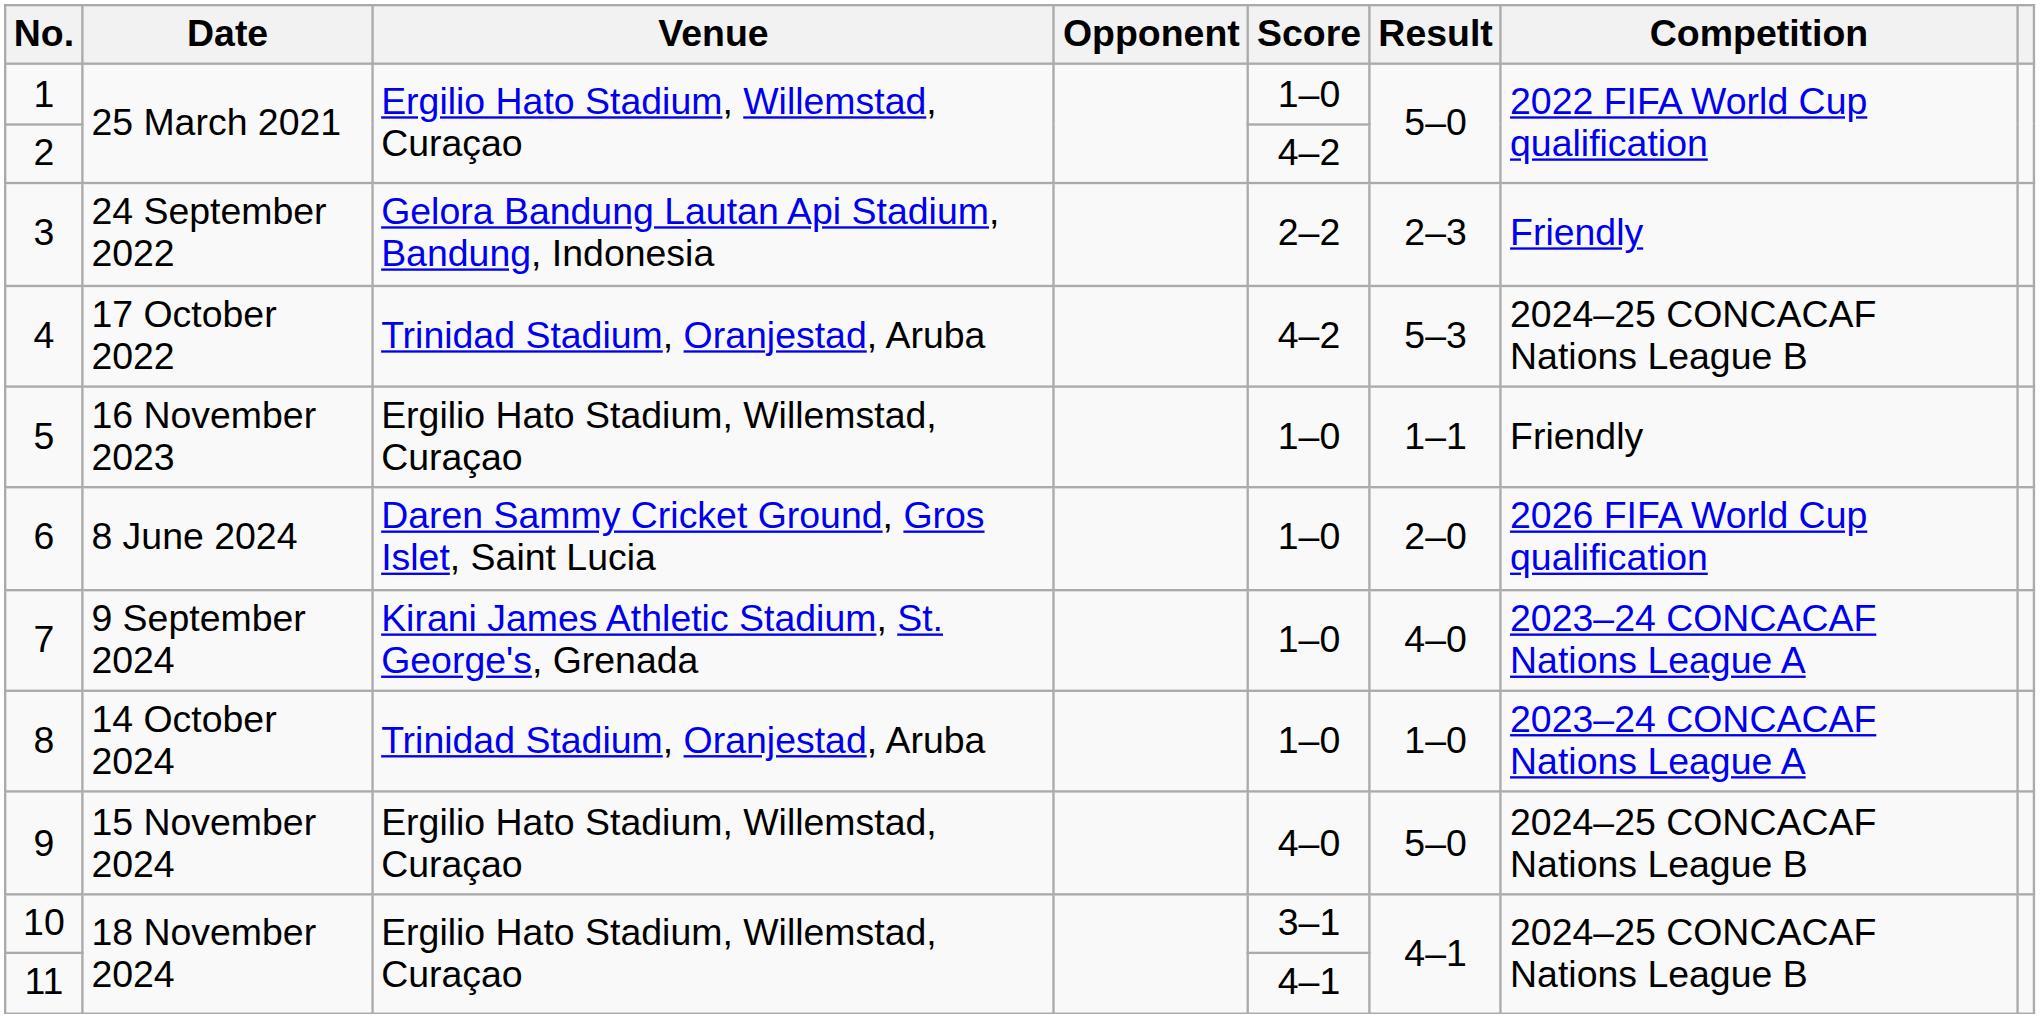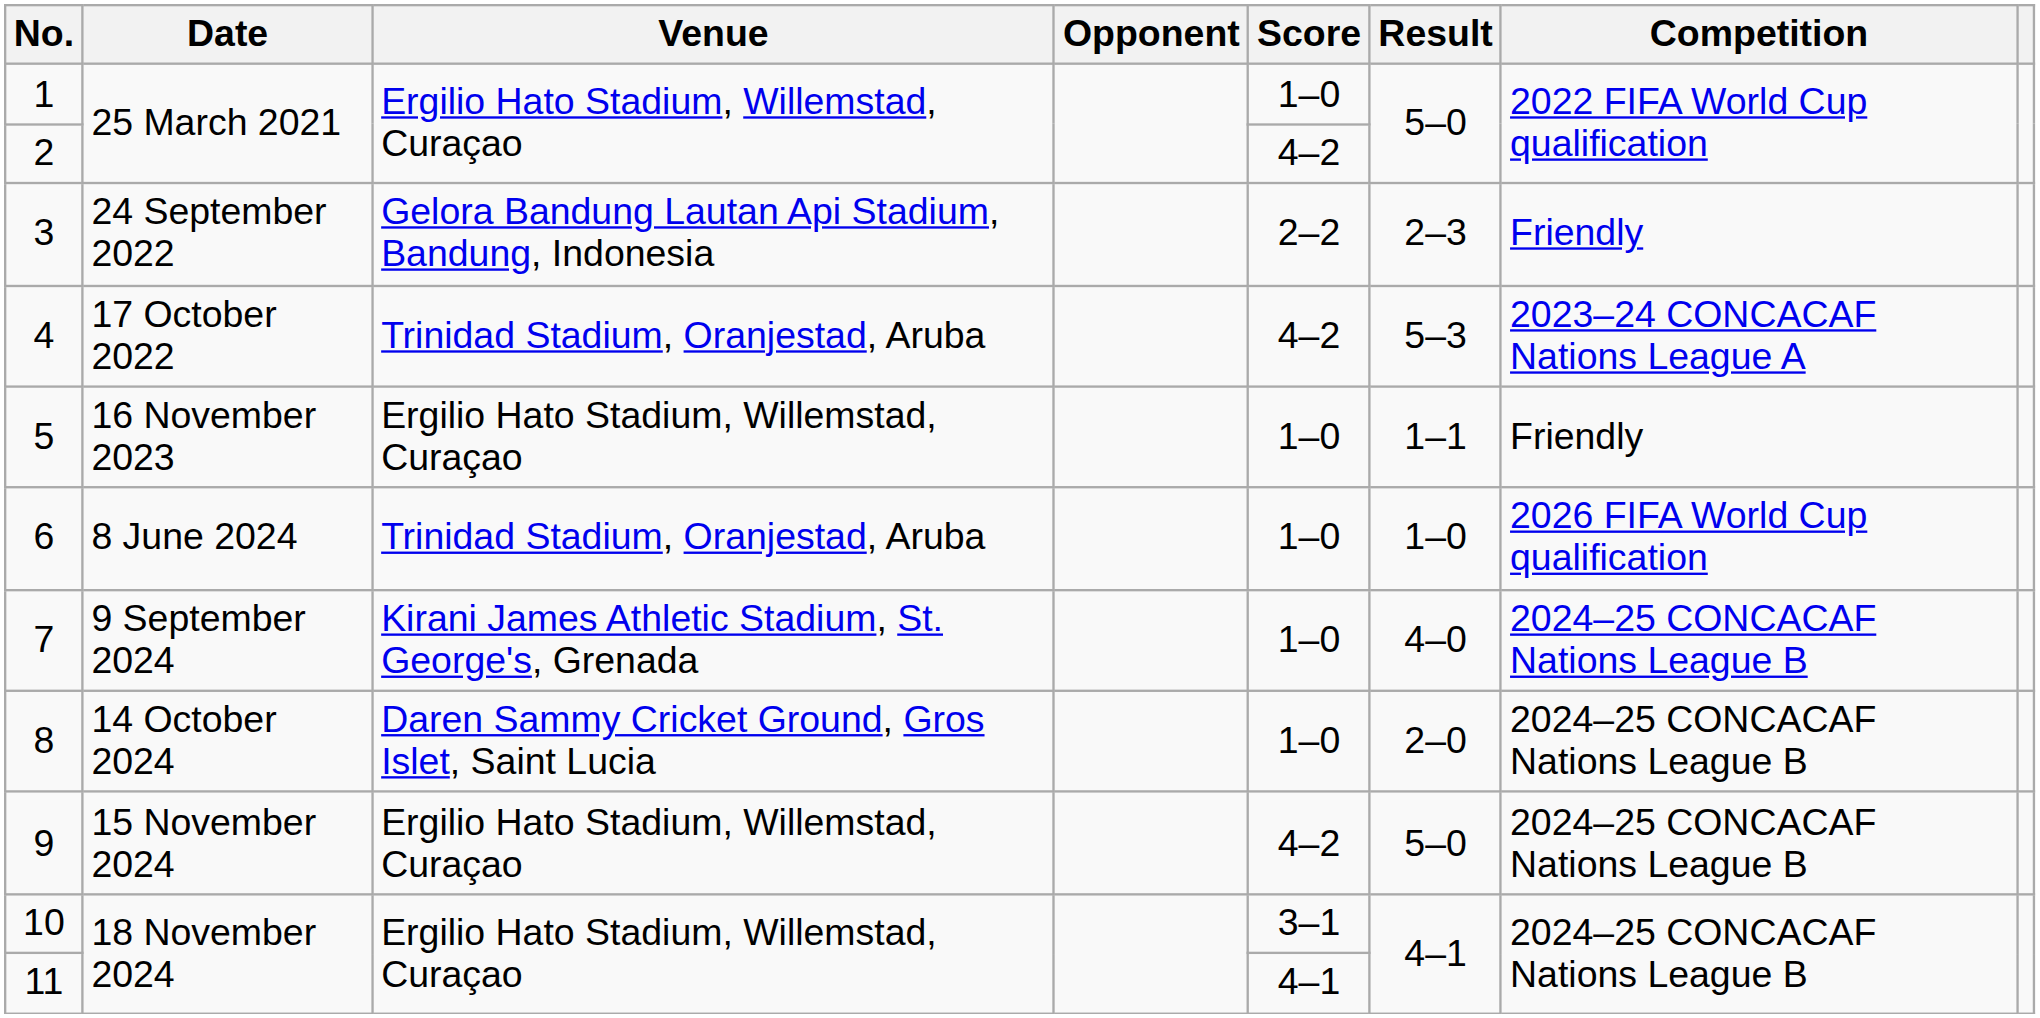4 | Competition: 2024–25 CONCACAF Nations League B -> 2023–24 CONCACAF Nations League A
6 | Venue: Daren Sammy Cricket Ground, Gros Islet, Saint Lucia -> Trinidad Stadium, Oranjestad, Aruba
6 | Result: 2–0 -> 1–0
7 | Competition: 2023–24 CONCACAF Nations League A -> 2024–25 CONCACAF Nations League B
8 | Venue: Trinidad Stadium, Oranjestad, Aruba -> Daren Sammy Cricket Ground, Gros Islet, Saint Lucia
8 | Result: 1–0 -> 2–0
8 | Competition: 2023–24 CONCACAF Nations League A -> 2024–25 CONCACAF Nations League B
9 | Score: 4–0 -> 4–2
